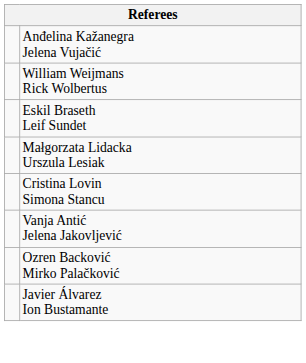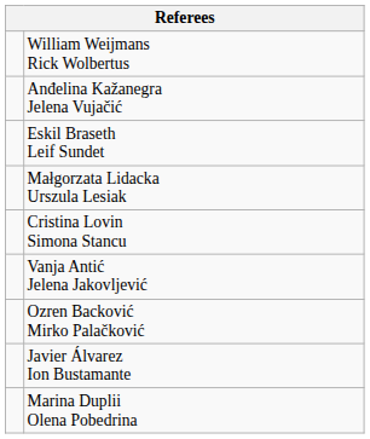rows swapped: Anđelina Kažanegra Jelena Vujačić <-> William Weijmans Rick Wolbertus
+ row: Marina Duplii Olena Pobedrina
